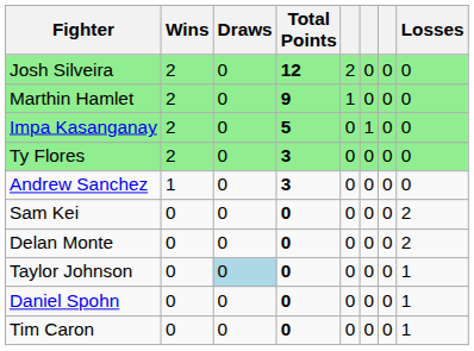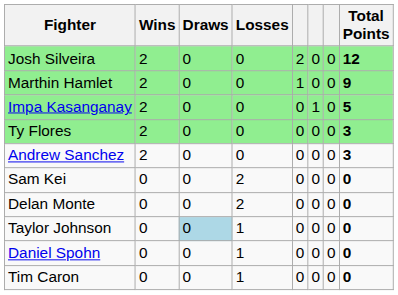columns swapped: Losses <-> Total Points
Andrew Sanchez | Wins: 1 -> 2
